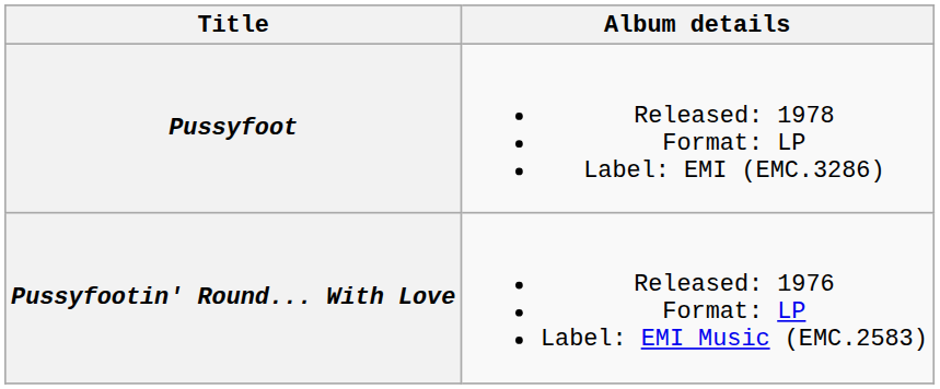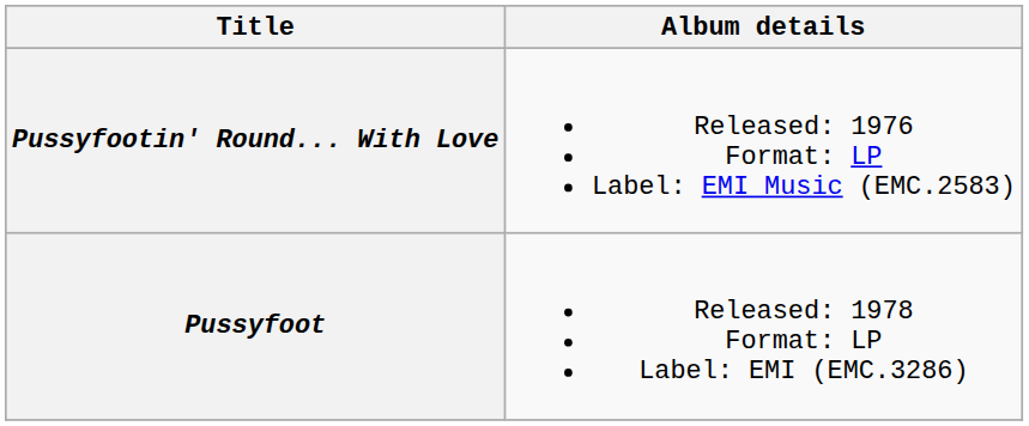rows swapped: Pussyfootin' Round... With Love <-> Pussyfoot
